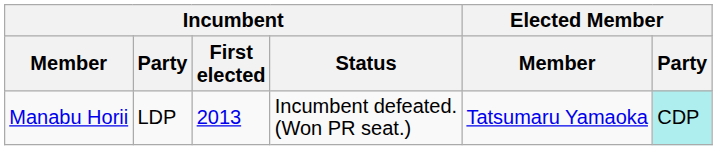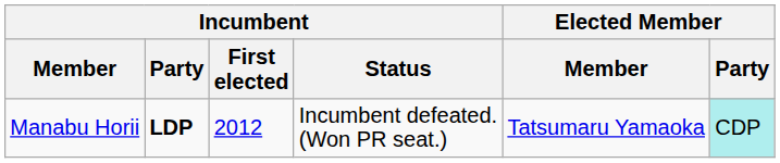Manabu Horii | Incumbent / Party: normal -> bold
Manabu Horii | Incumbent / First elected: 2013 -> 2012
